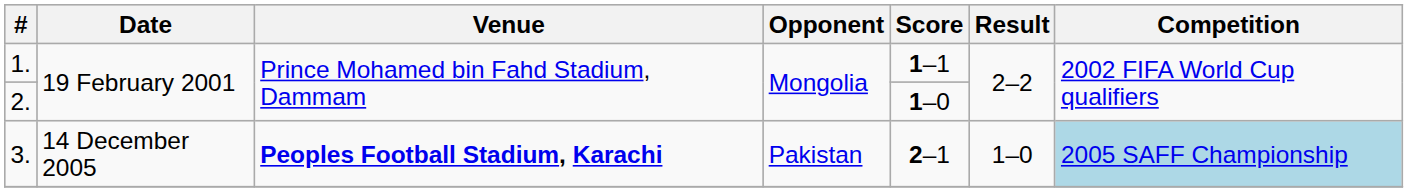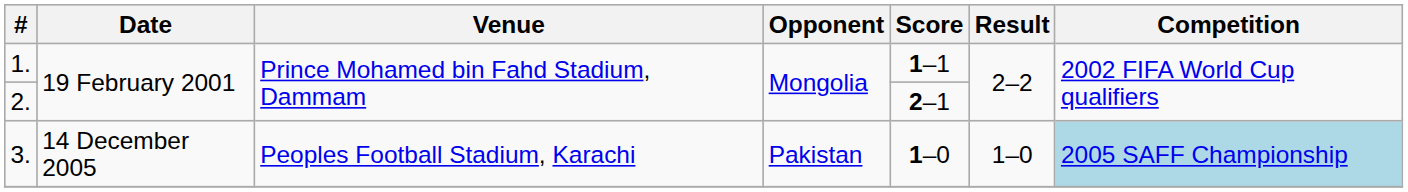2. | Score: 1–0 -> 2–1
3. | Venue: bold -> normal
3. | Score: 2–1 -> 1–0
